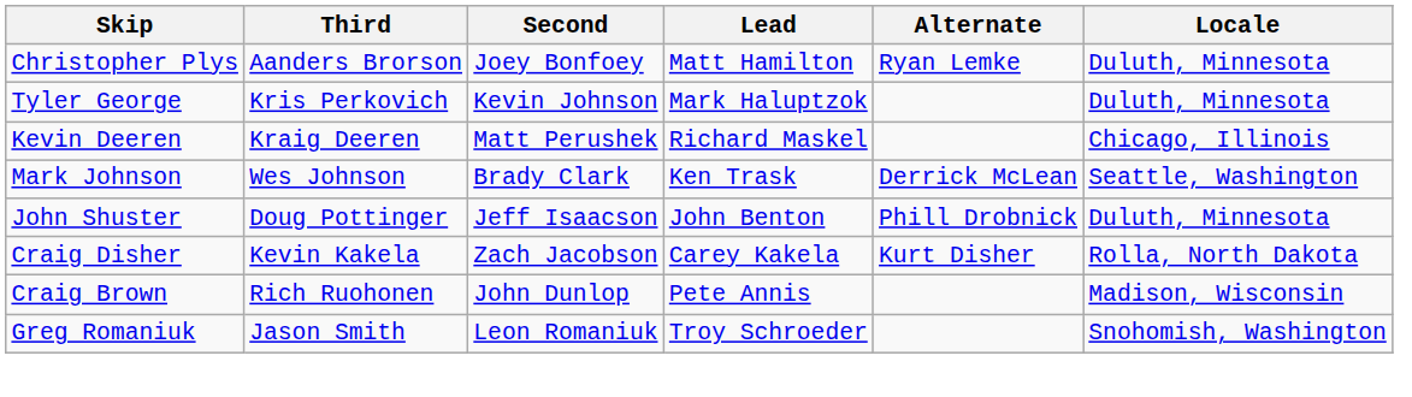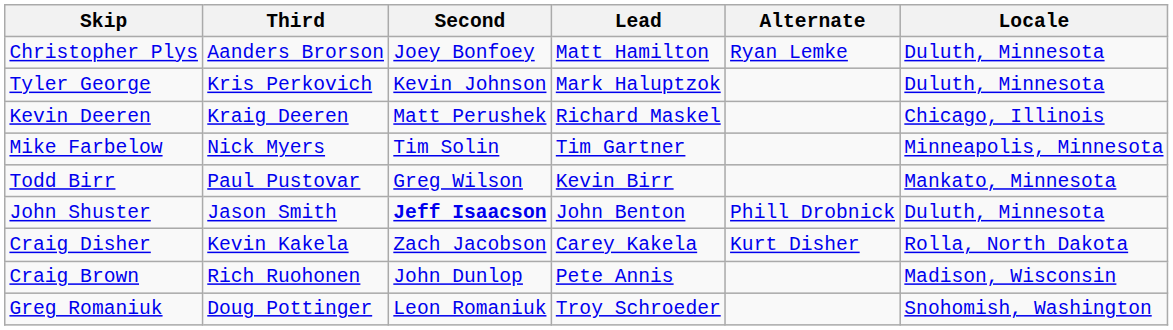+ row: Mike Farbelow | Nick Myers | Tim Solin | Tim Gartner | Minneapolis, Minnesota
+ row: Todd Birr | Paul Pustovar | Greg Wilson | Kevin Birr | Mankato, Minnesota
- row: Mark Johnson | Wes Johnson | Brady Clark | Ken Trask | Derrick McLean | Seattle, Washington
John Shuster | Third: Doug Pottinger -> Jason Smith
John Shuster | Second: normal -> bold
Greg Romaniuk | Third: Jason Smith -> Doug Pottinger
